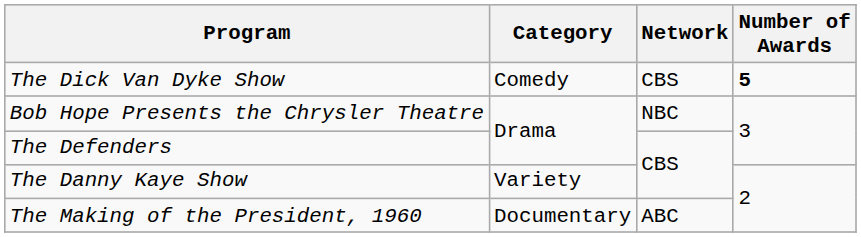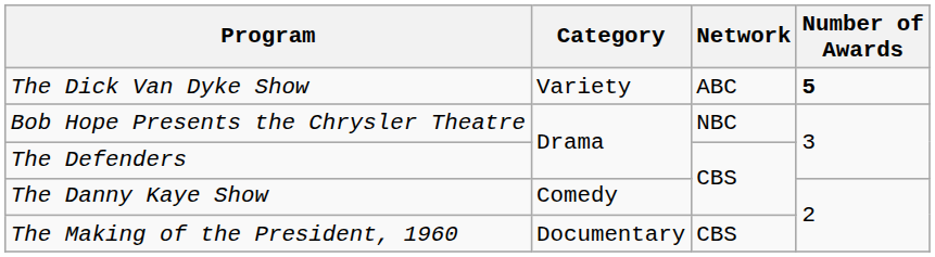The Dick Van Dyke Show | Category: Comedy -> Variety
The Dick Van Dyke Show | Network: CBS -> ABC
The Danny Kaye Show | Category: Variety -> Comedy
The Making of the President, 1960 | Network: ABC -> CBS
